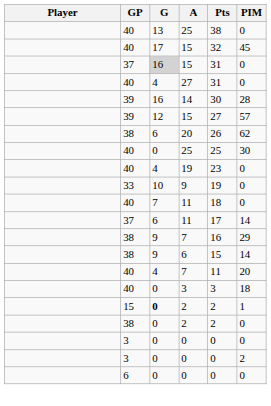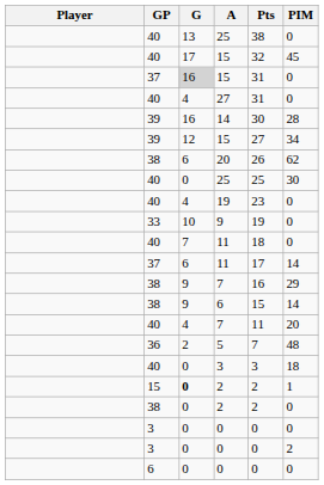39 / 15 | PIM: 57 -> 34
+ row: 36 | 2 | 5 | 7 | 48
